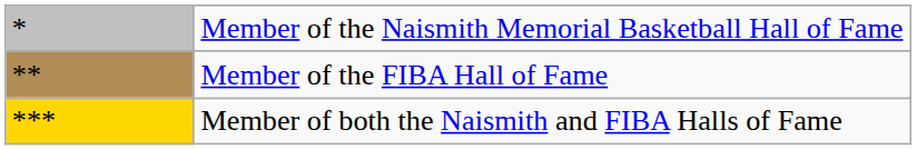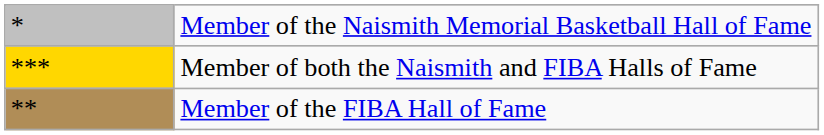rows swapped: Member of the FIBA Hall of Fame <-> Member of both the Naismith and FIBA Halls of Fame
